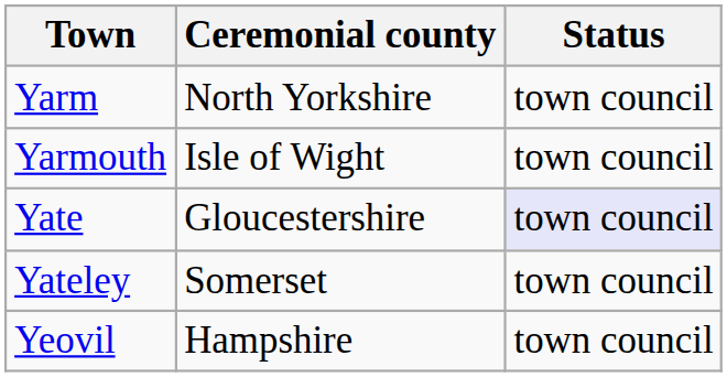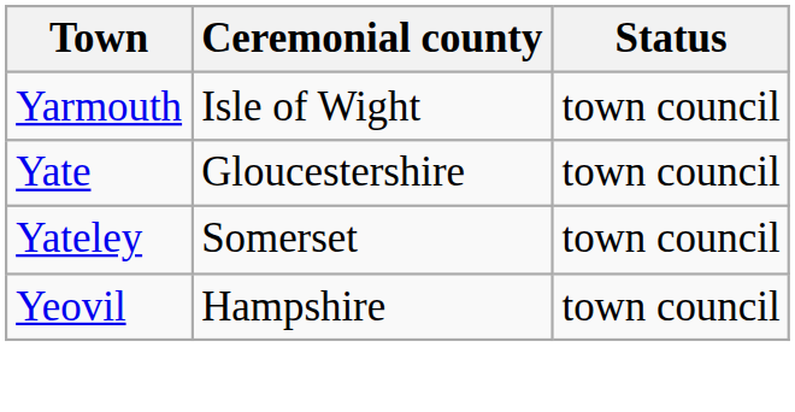- row: Yarm | North Yorkshire | town council
Yate | Status: lavender background -> no background
